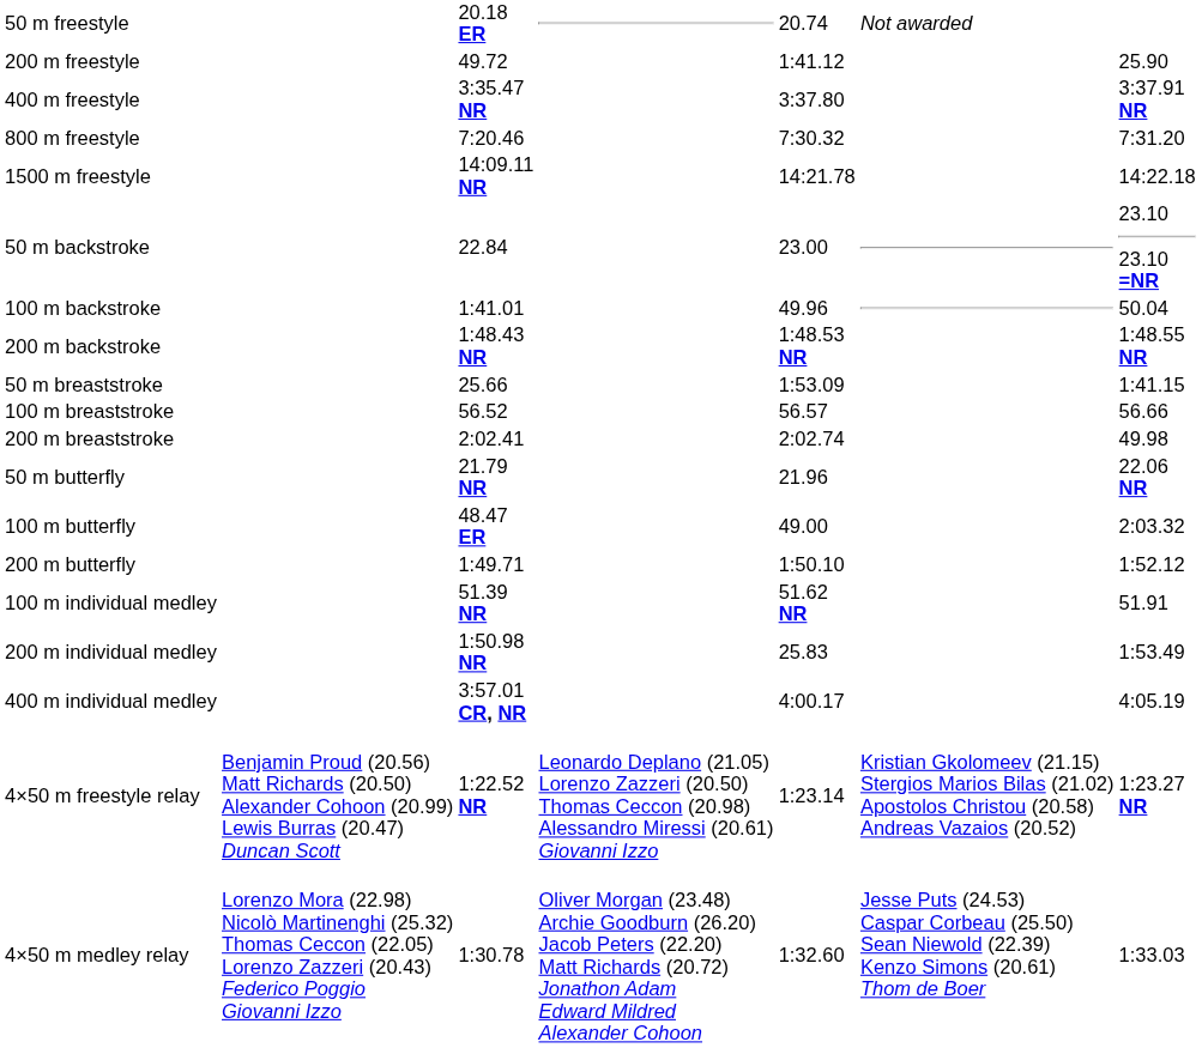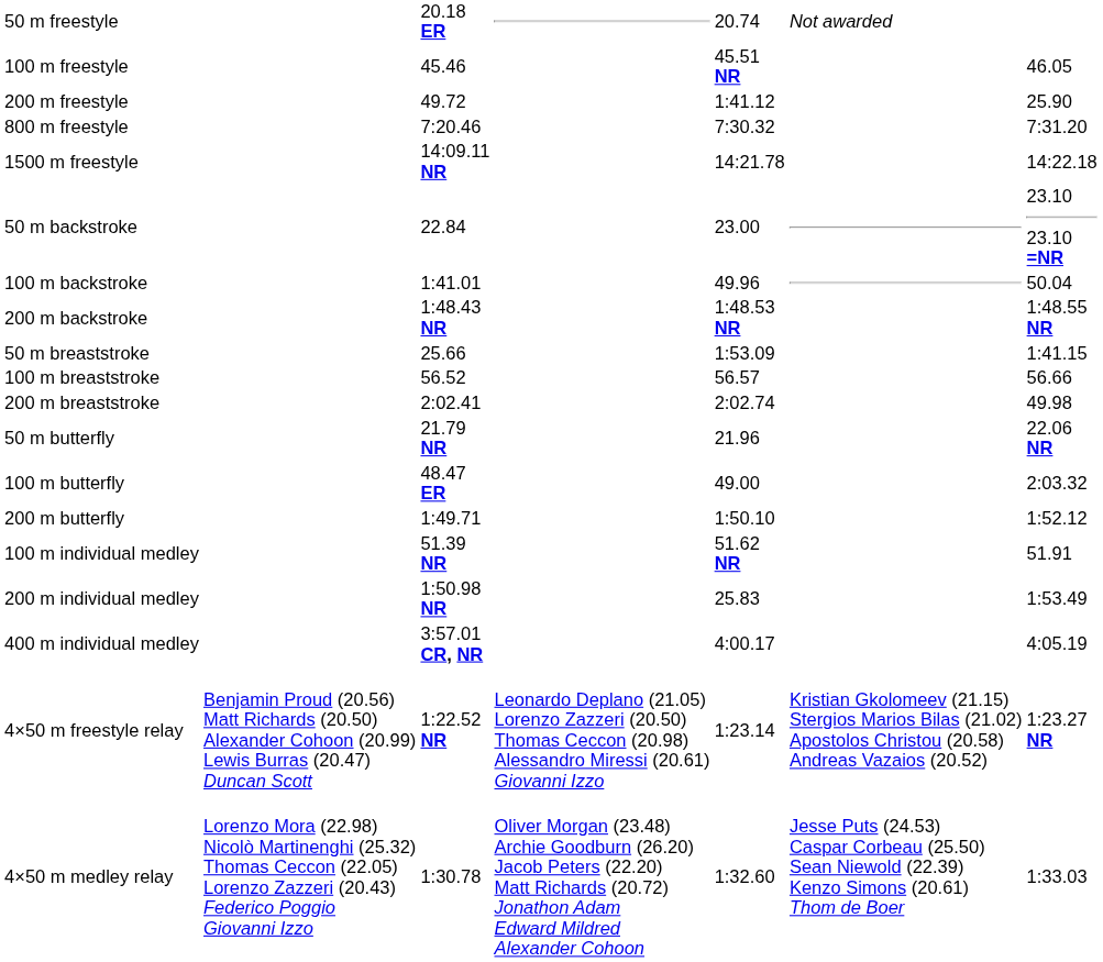+ row: 100 m freestyle | 45.46 | 45.51 NR | 46.05
- row: 400 m freestyle | 3:35.47 NR | 3:37.80 | 3:37.91 NR
